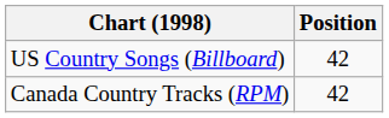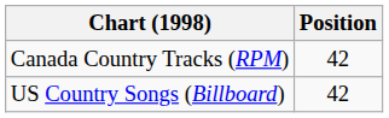rows swapped: Canada Country Tracks (RPM) <-> US Country Songs (Billboard)
